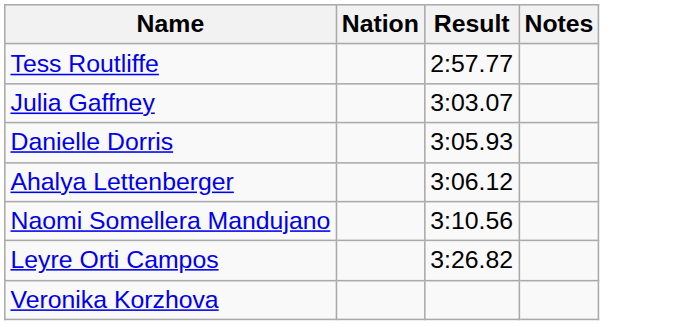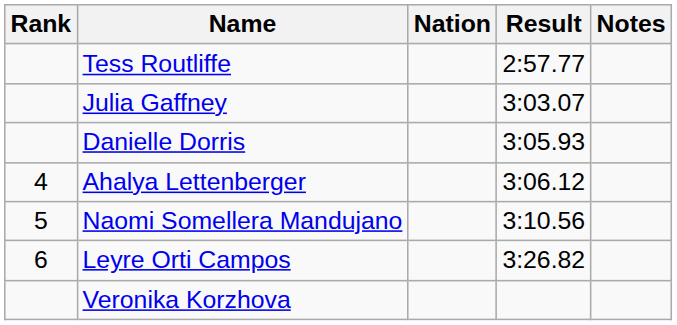+ column: Rank | 4 | 5 | 6
